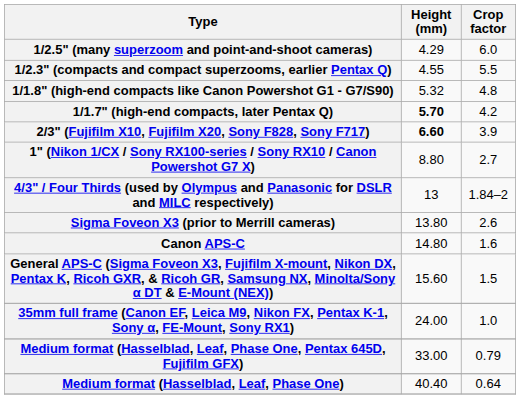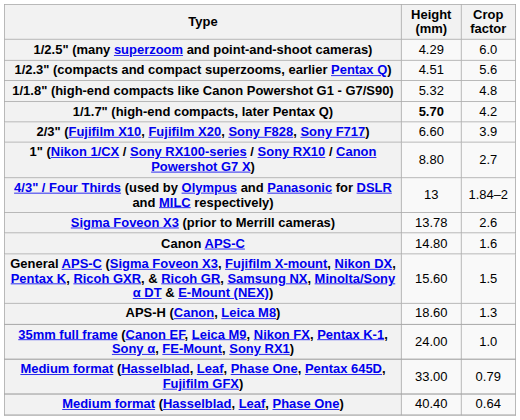1/2.3" (compacts and compact superzooms, earlier Pentax Q) | Height (mm): 4.55 -> 4.51
1/2.3" (compacts and compact superzooms, earlier Pentax Q) | Crop factor: 5.5 -> 5.6
2/3" (Fujifilm X10, Fujifilm X20, Sony F828, Sony F717) | Height (mm): bold -> normal
Sigma Foveon X3 (prior to Merrill cameras) | Height (mm): 13.80 -> 13.78
+ row: APS-H (Canon, Leica M8) | 18.60 | 1.3
